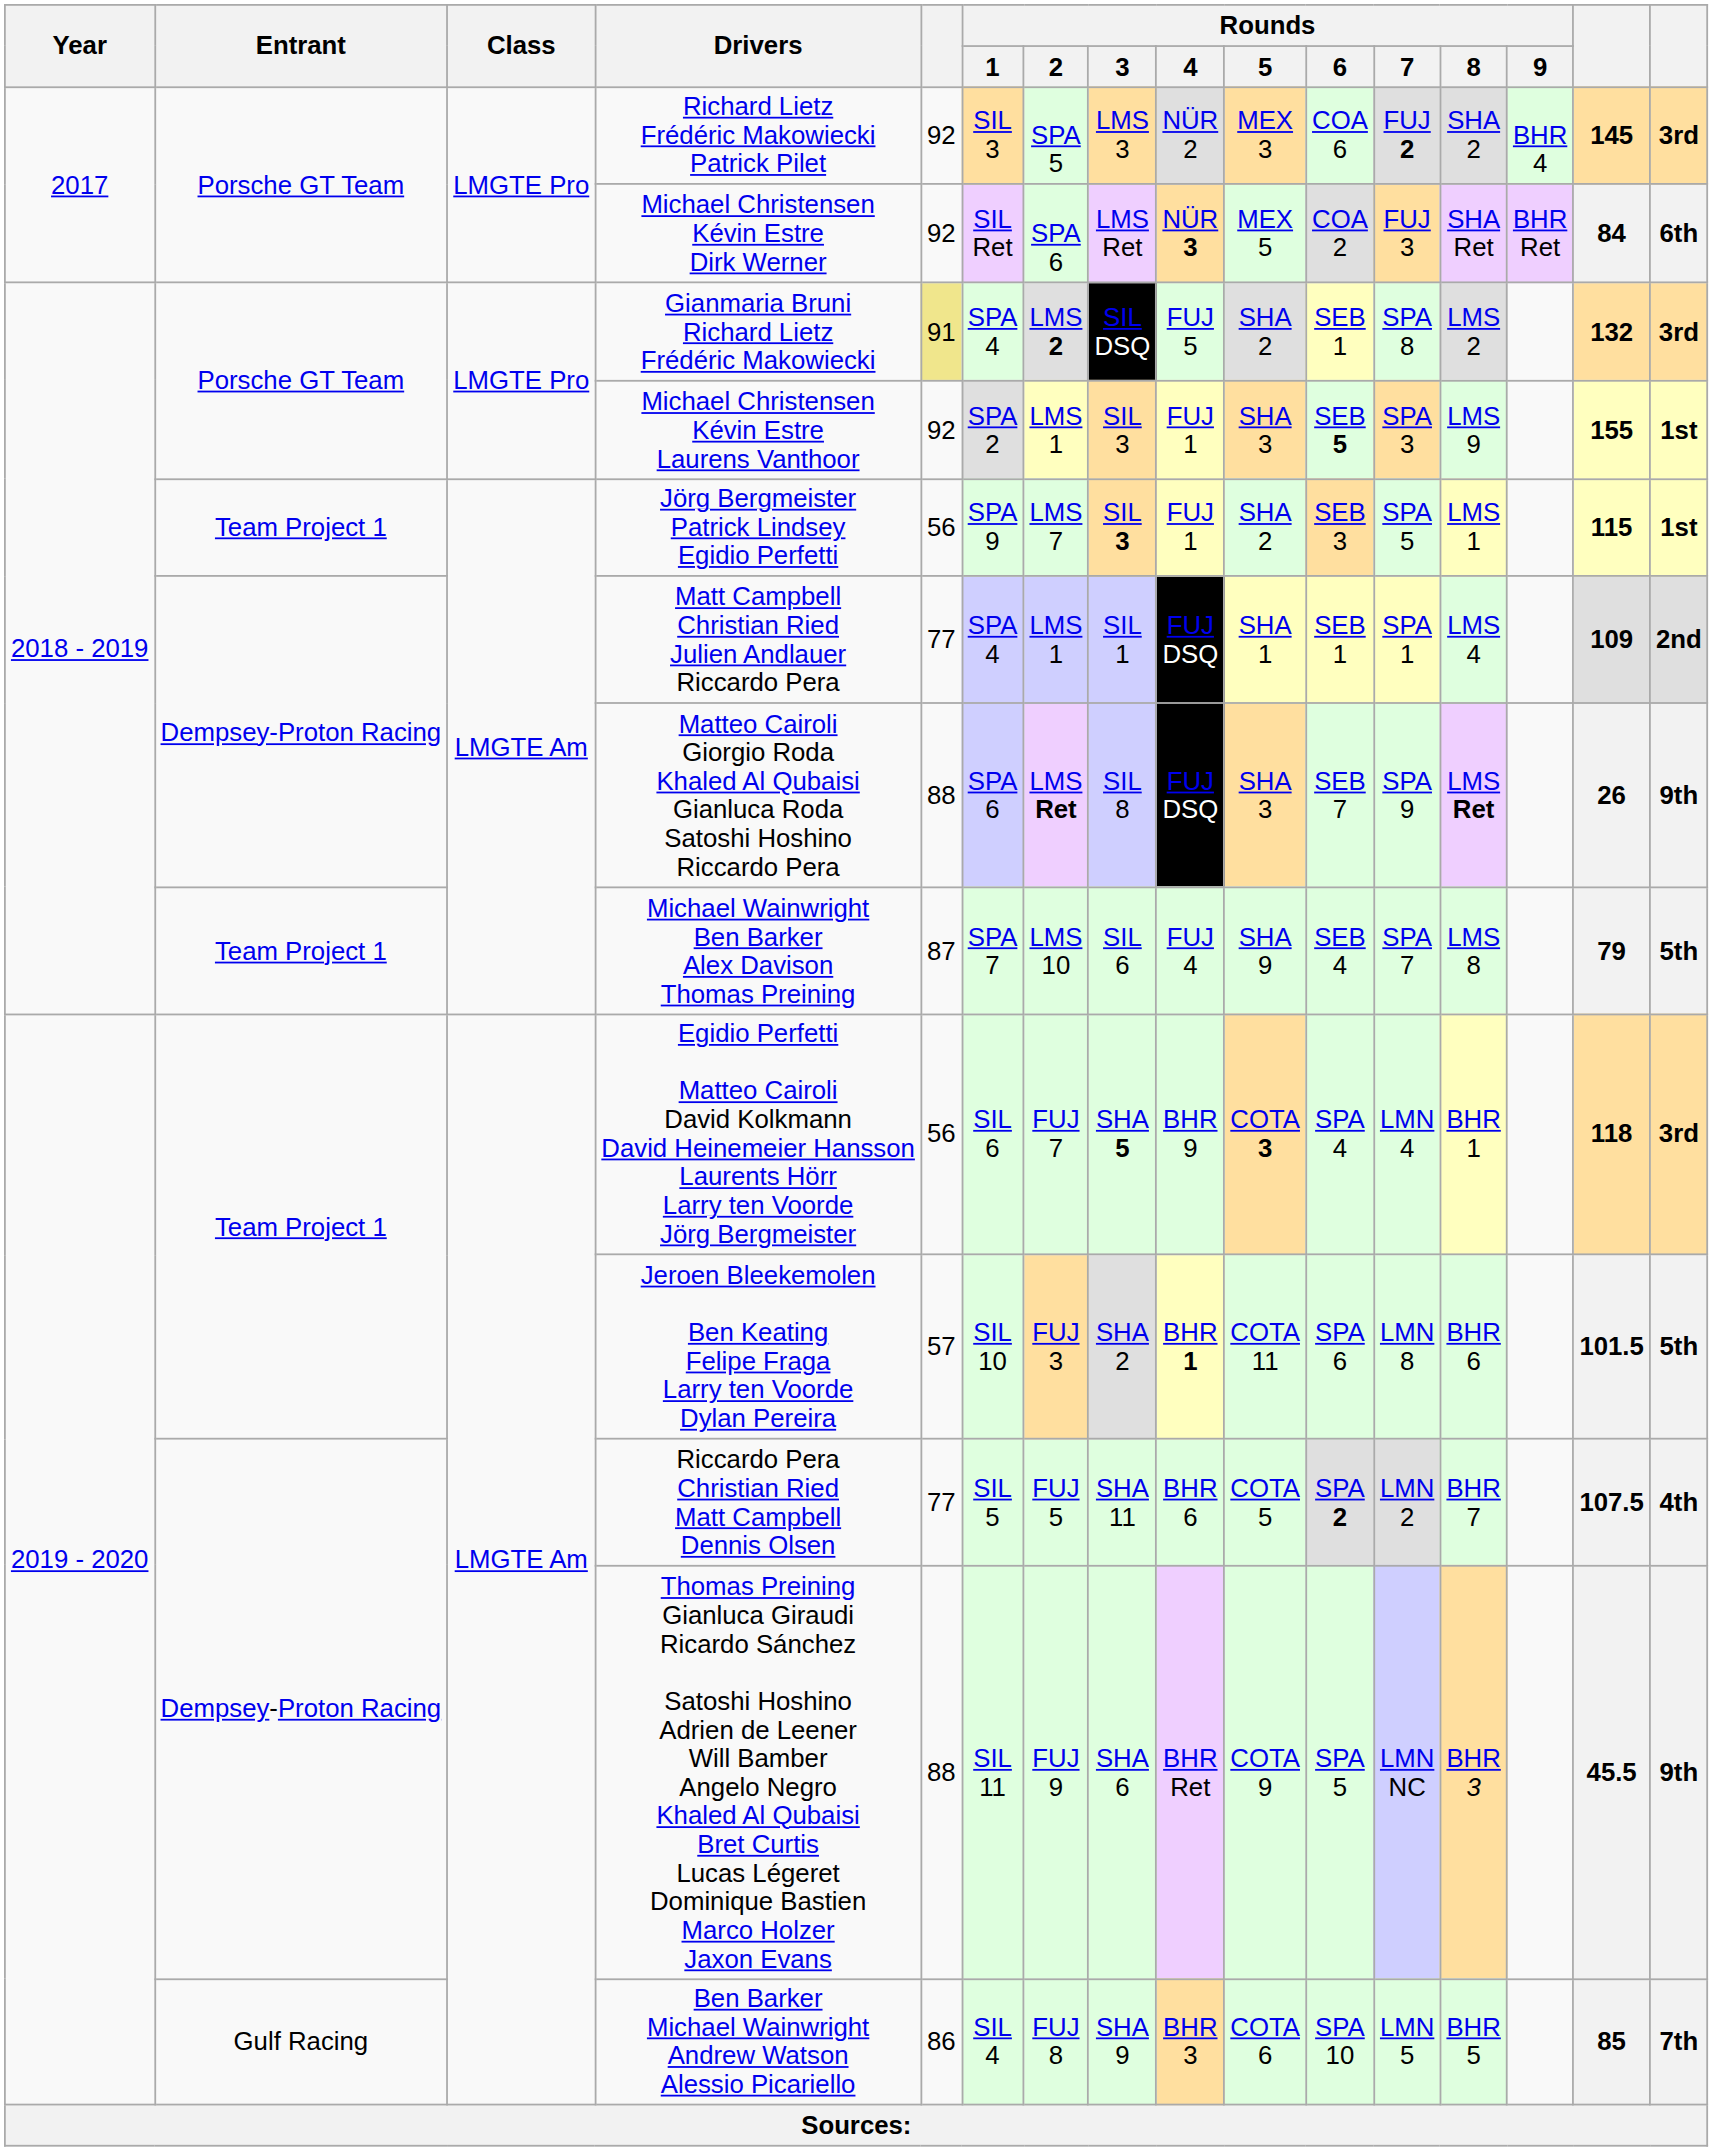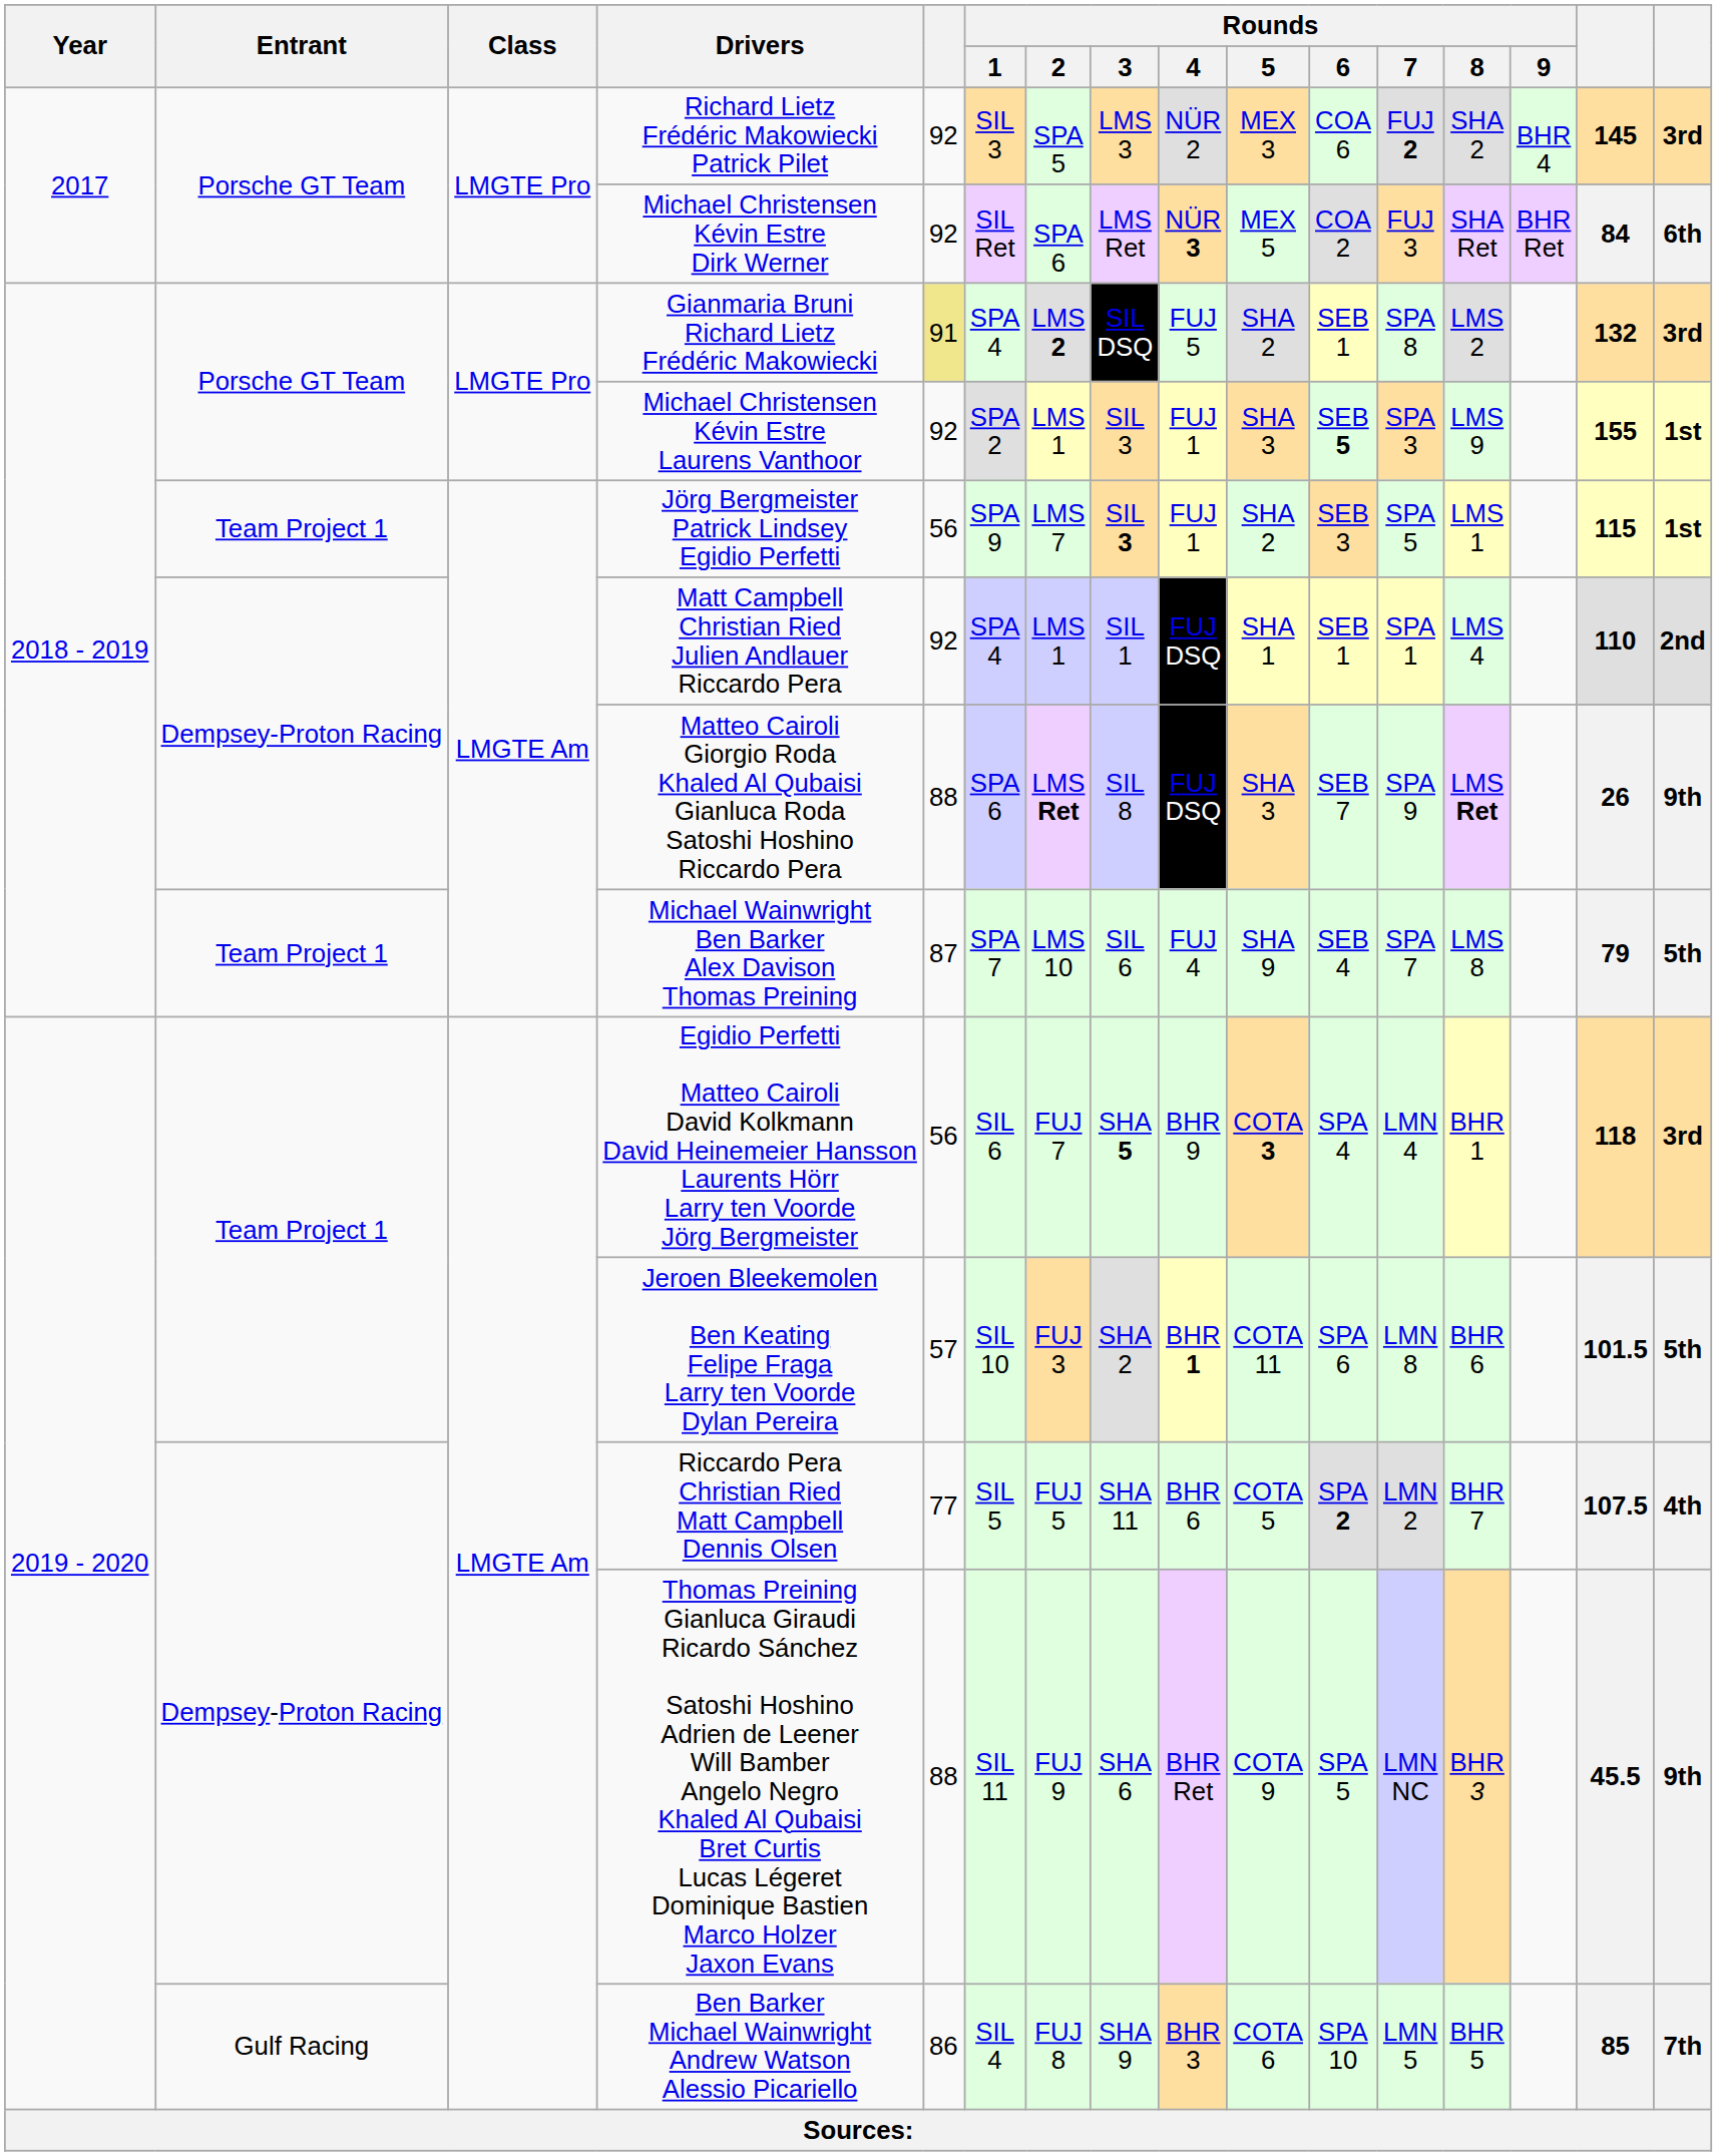Matt Campbell Christian Ried Julien Andlauer Riccardo Pera | column 5: 77 -> 92
Matt Campbell Christian Ried Julien Andlauer Riccardo Pera | column 15: 109 -> 110
